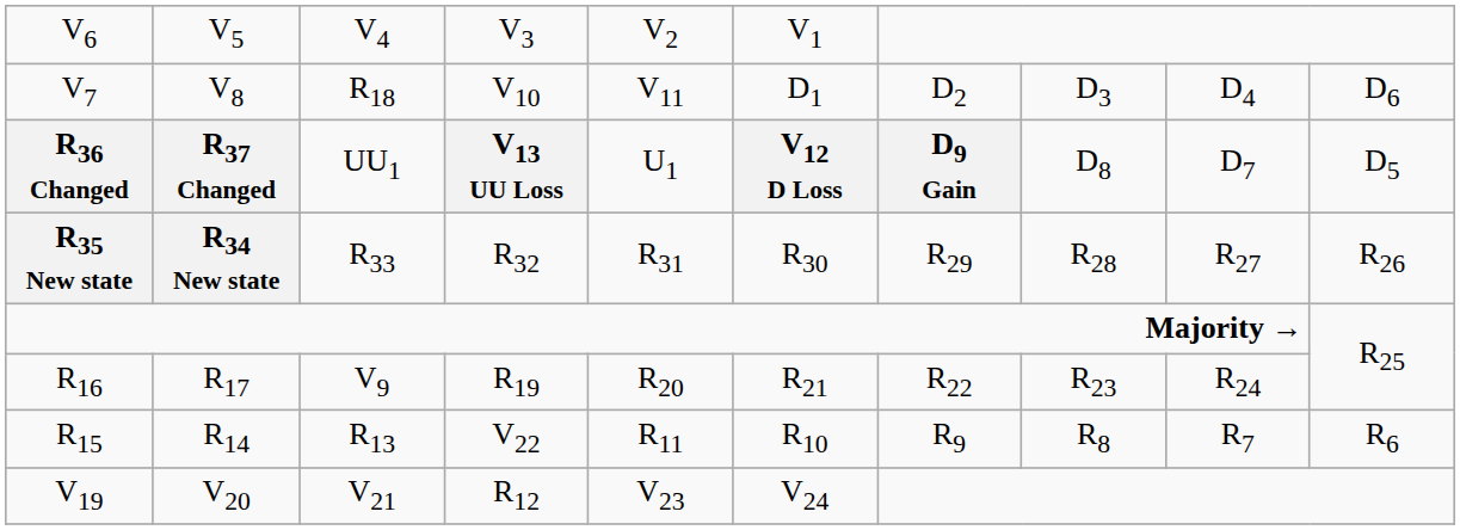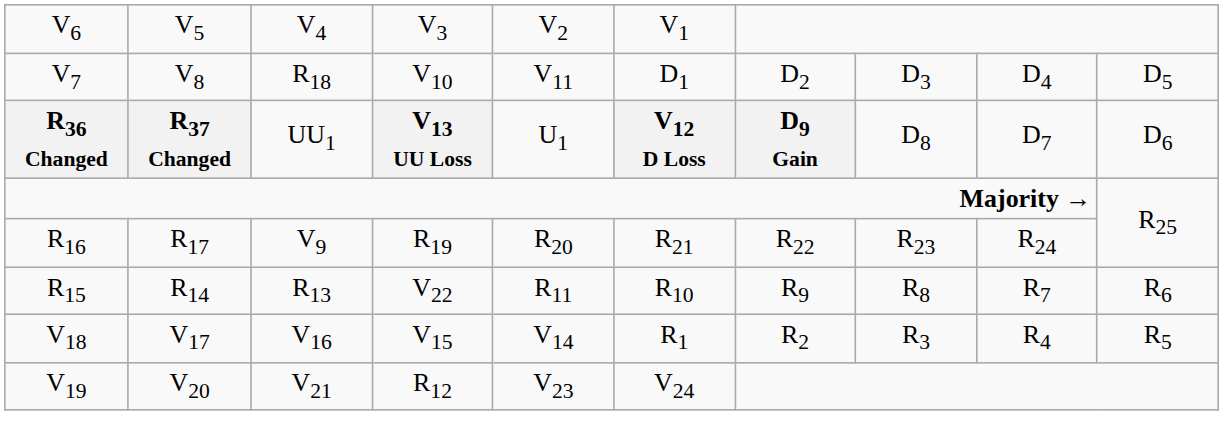V7 | column 10: D6 -> D5
R36 Changed | column 10: D5 -> D6
- row: R35 New state | R34 New state | R33 | R32 | R31 | R30 | R29 | R28 | R27 | R26
+ row: V18 | V17 | V16 | V15 | V14 | R1 | R2 | R3 | R4 | R5
